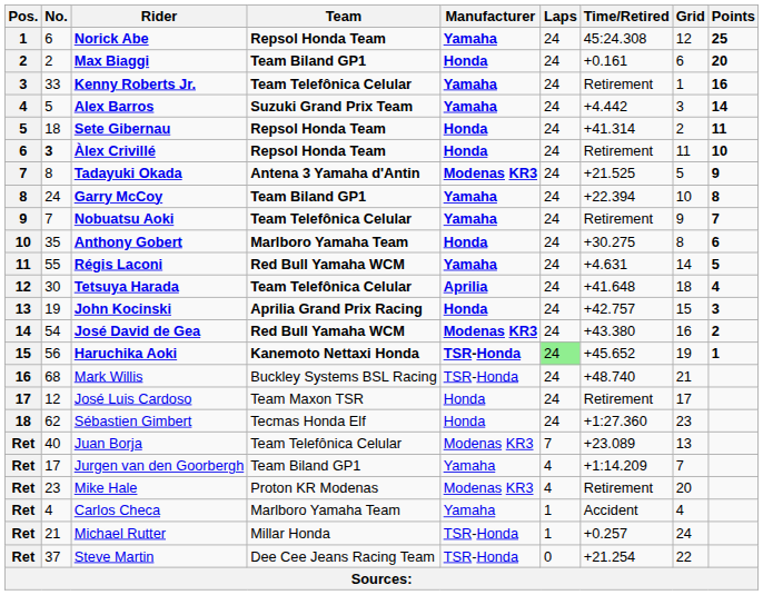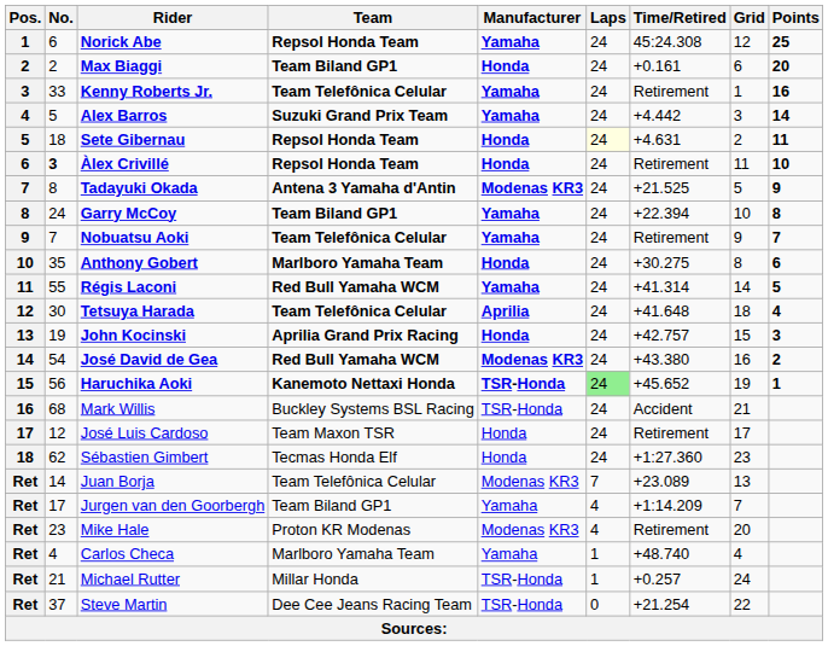Sete Gibernau | Laps: no background -> lightyellow background
Sete Gibernau | Time/Retired: +41.314 -> +4.631
Régis Laconi | Time/Retired: +4.631 -> +41.314
Mark Willis | Time/Retired: +48.740 -> Accident
Juan Borja | No.: 40 -> 14
Carlos Checa | Time/Retired: Accident -> +48.740
